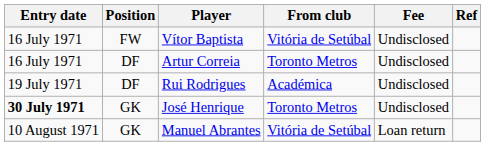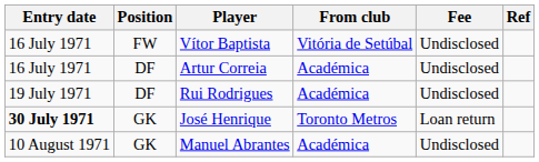Artur Correia | From club: Toronto Metros -> Académica
José Henrique | Fee: Undisclosed -> Loan return
Manuel Abrantes | From club: Vitória de Setúbal -> Académica
Manuel Abrantes | Fee: Loan return -> Undisclosed
